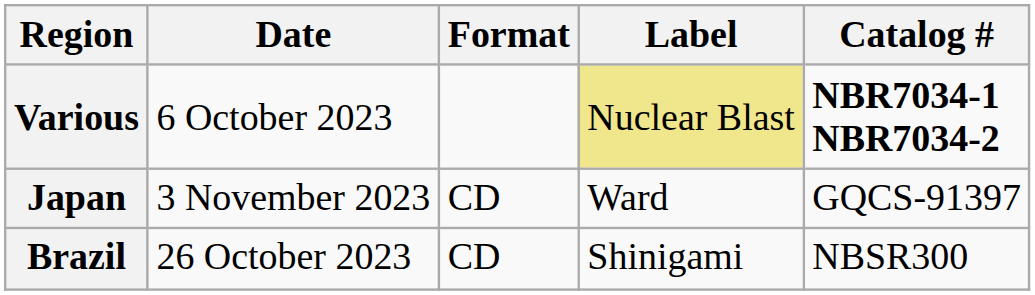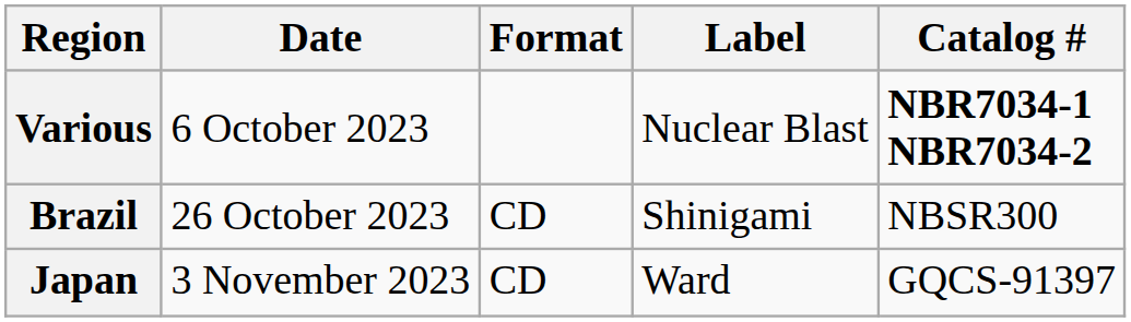Various | Label: khaki background -> no background
rows swapped: Brazil <-> Japan
